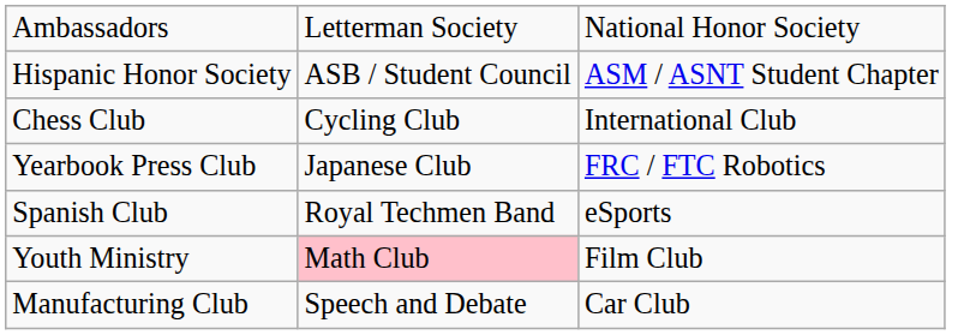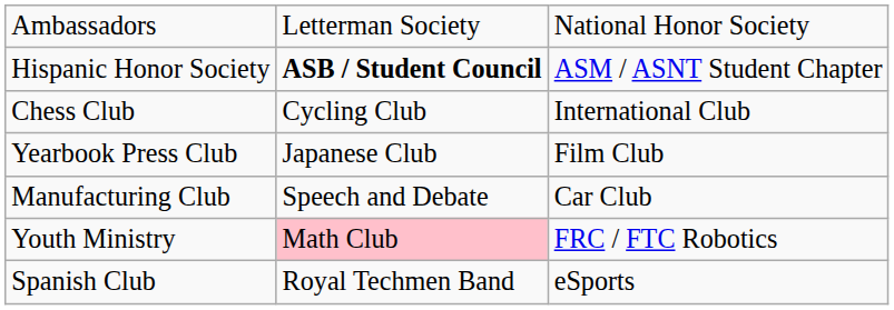Hispanic Honor Society | column 2: normal -> bold
Yearbook Press Club | column 3: FRC / FTC Robotics -> Film Club
rows swapped: Spanish Club <-> Manufacturing Club
Youth Ministry | column 3: Film Club -> FRC / FTC Robotics
